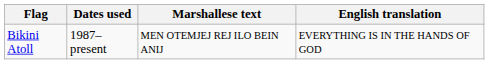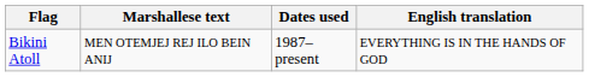columns swapped: Dates used <-> Marshallese text
